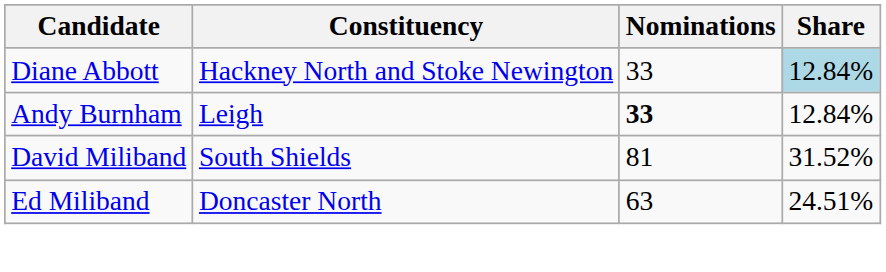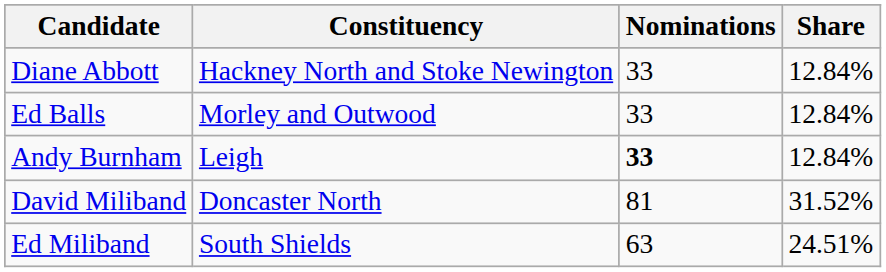Diane Abbott | Share: lightblue background -> no background
+ row: Ed Balls | Morley and Outwood | 33 | 12.84%
David Miliband | Constituency: South Shields -> Doncaster North
Ed Miliband | Constituency: Doncaster North -> South Shields
